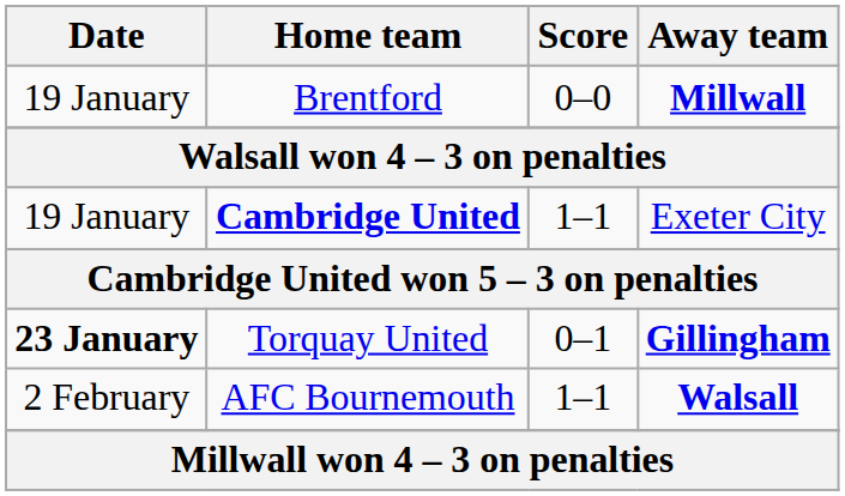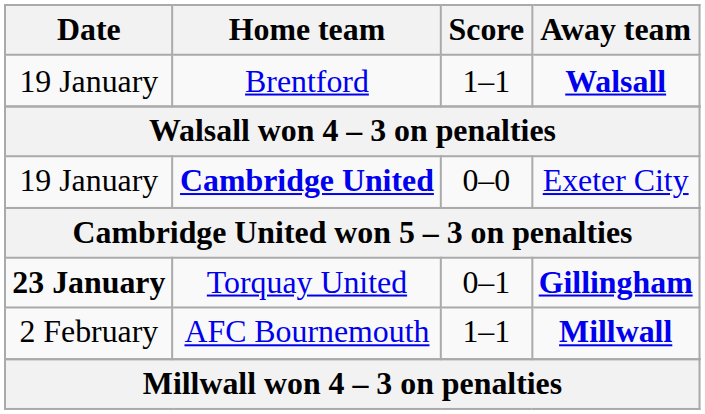Brentford | Score: 0–0 -> 1–1
Brentford | Away team: Millwall -> Walsall
Cambridge United | Score: 1–1 -> 0–0
AFC Bournemouth | Away team: Walsall -> Millwall
